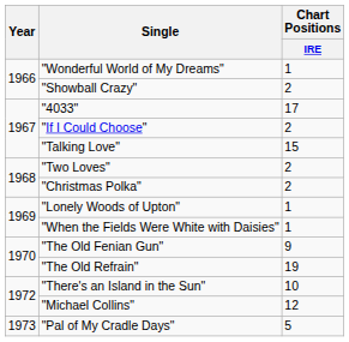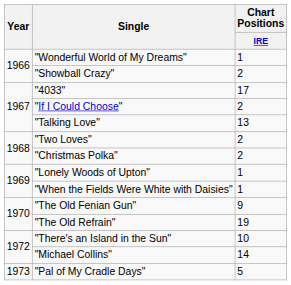"Talking Love" | Chart Positions / IRE: 15 -> 13
"Michael Collins" | Chart Positions / IRE: 12 -> 14
